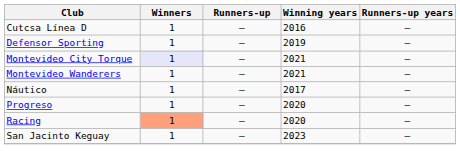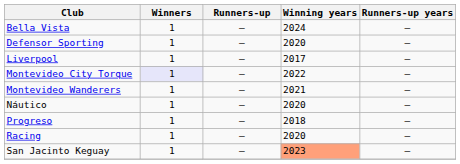+ row: Bella Vista | 1 | — | 2024 | —
- row: Cutcsa Línea D | 1 | — | 2016 | —
Defensor Sporting | Winning years: 2019 -> 2020
+ row: Liverpool | 1 | — | 2017 | —
Montevideo City Torque | Winning years: 2021 -> 2022
Náutico | Winning years: 2017 -> 2020
Progreso | Winning years: 2020 -> 2018
Racing | Winners: lightsalmon background -> no background
San Jacinto Keguay | Winning years: no background -> lightsalmon background
